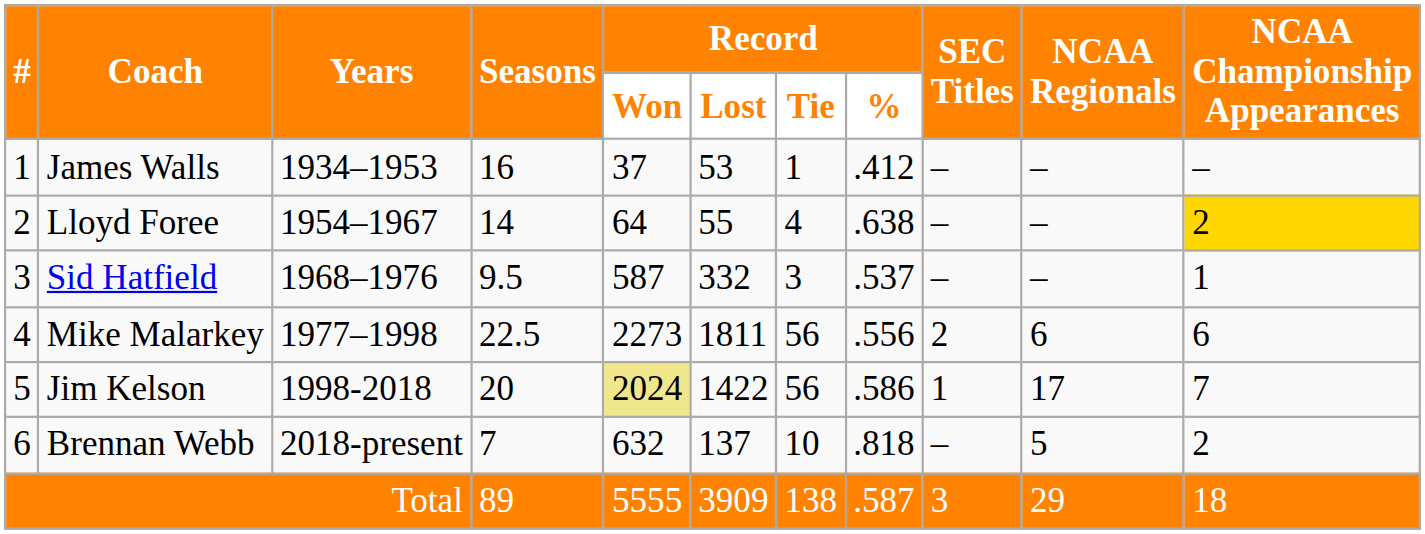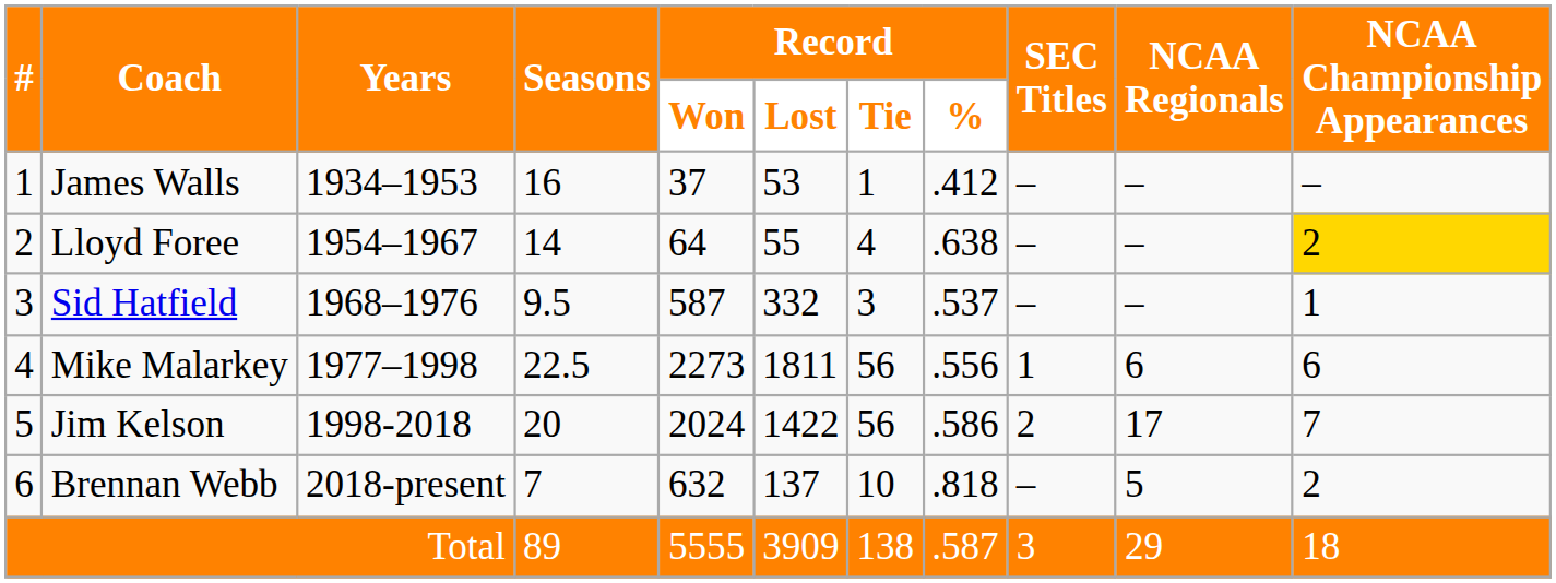Mike Malarkey | SEC Titles: 2 -> 1
Jim Kelson | Record / Won: khaki background -> no background
Jim Kelson | SEC Titles: 1 -> 2
